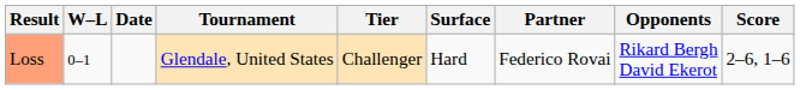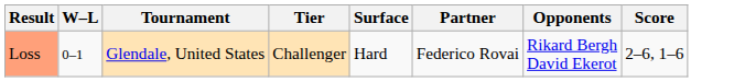- column: Date
